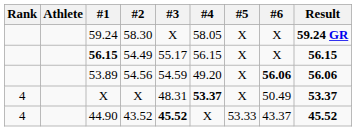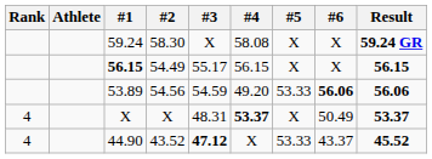59.24 | #4: 58.05 -> 58.08
53.89 | #5: X -> 53.33
44.90 | #3: 45.52 -> 47.12
